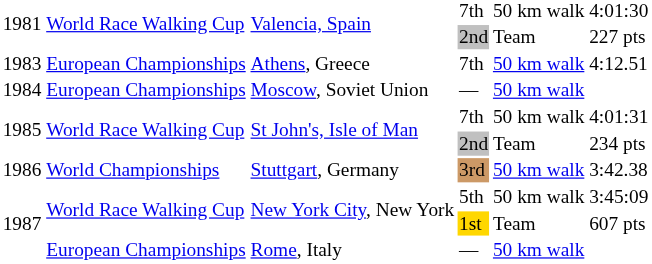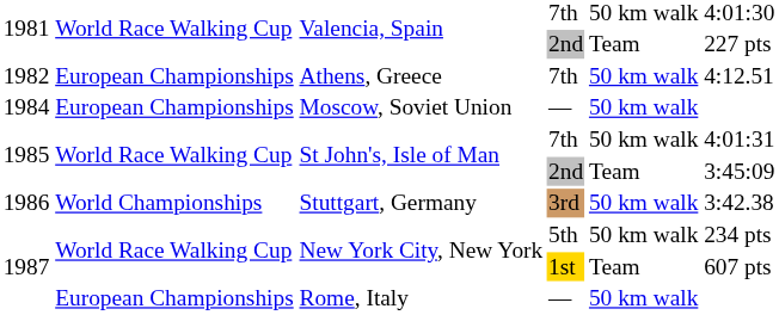Athens, Greece | column 1: 1983 -> 1982
St John's, Isle of Man / 2nd | column 6: 234 pts -> 3:45:09
New York City, New York / 5th | column 6: 3:45:09 -> 234 pts
